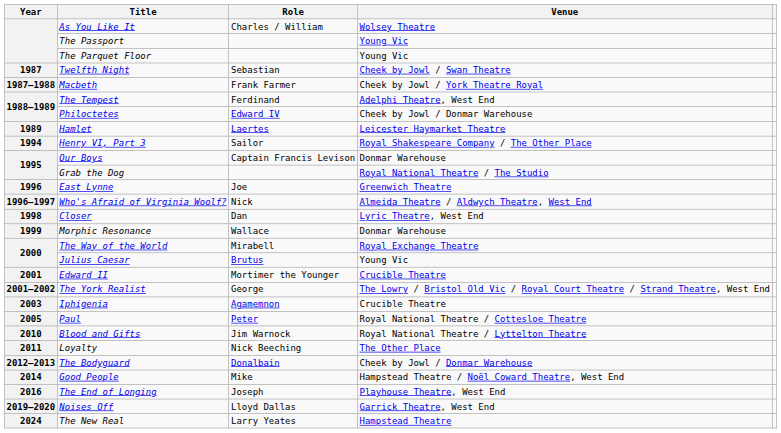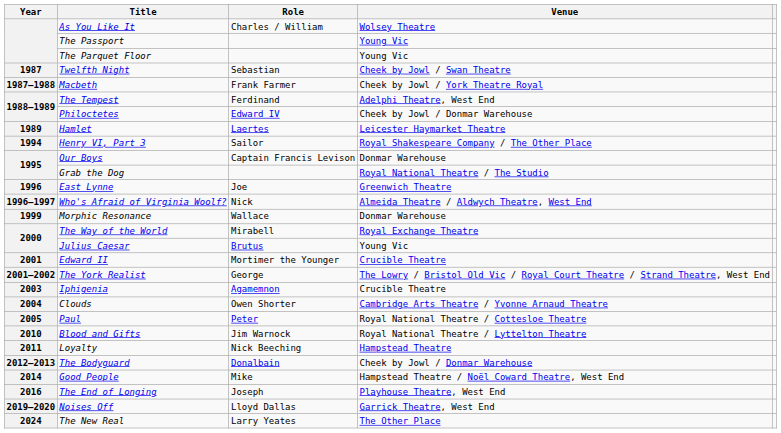- row: 1998 | Closer | Dan | Lyric Theatre, West End
+ row: 2004 | Clouds | Owen Shorter | Cambridge Arts Theatre / Yvonne Arnaud Theatre
Loyalty | Venue: The Other Place -> Hampstead Theatre
The New Real | Venue: Hampstead Theatre -> The Other Place
